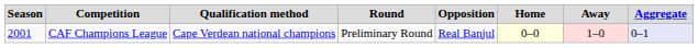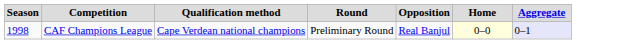- column: Away | 1–0
CAF Champions League | Season: 2001 -> 1998
